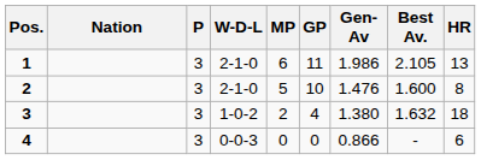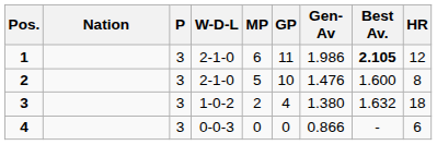1 | Best Av.: normal -> bold
1 | HR: 13 -> 12
